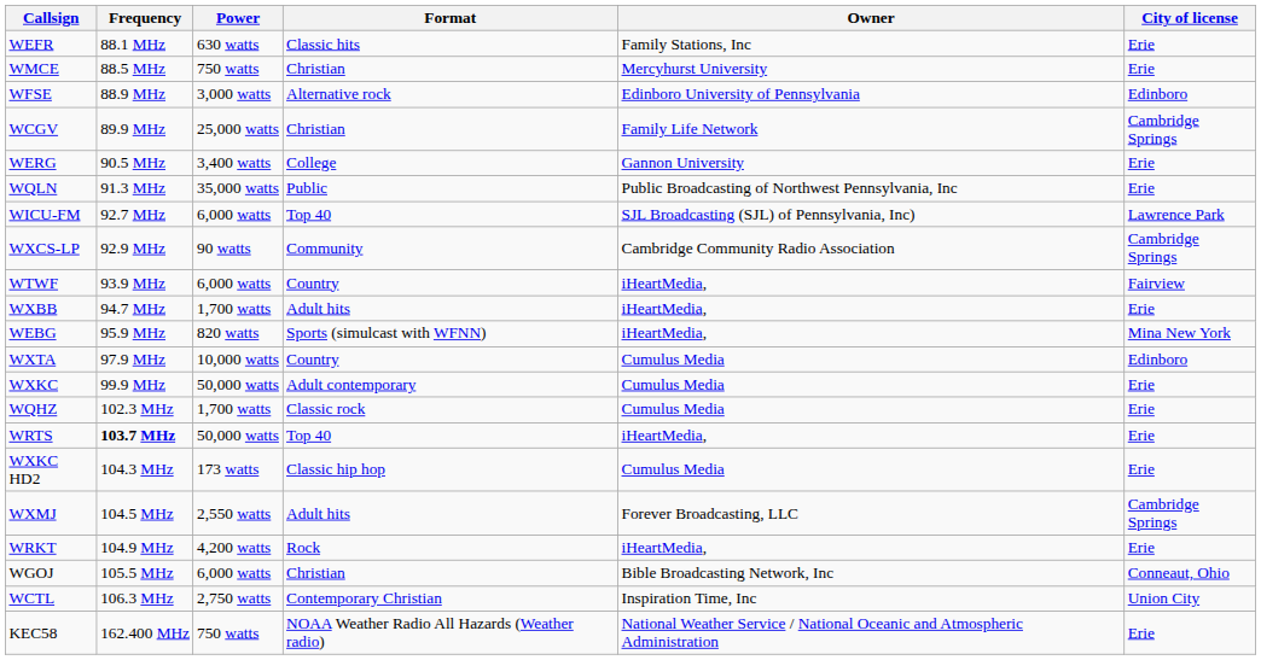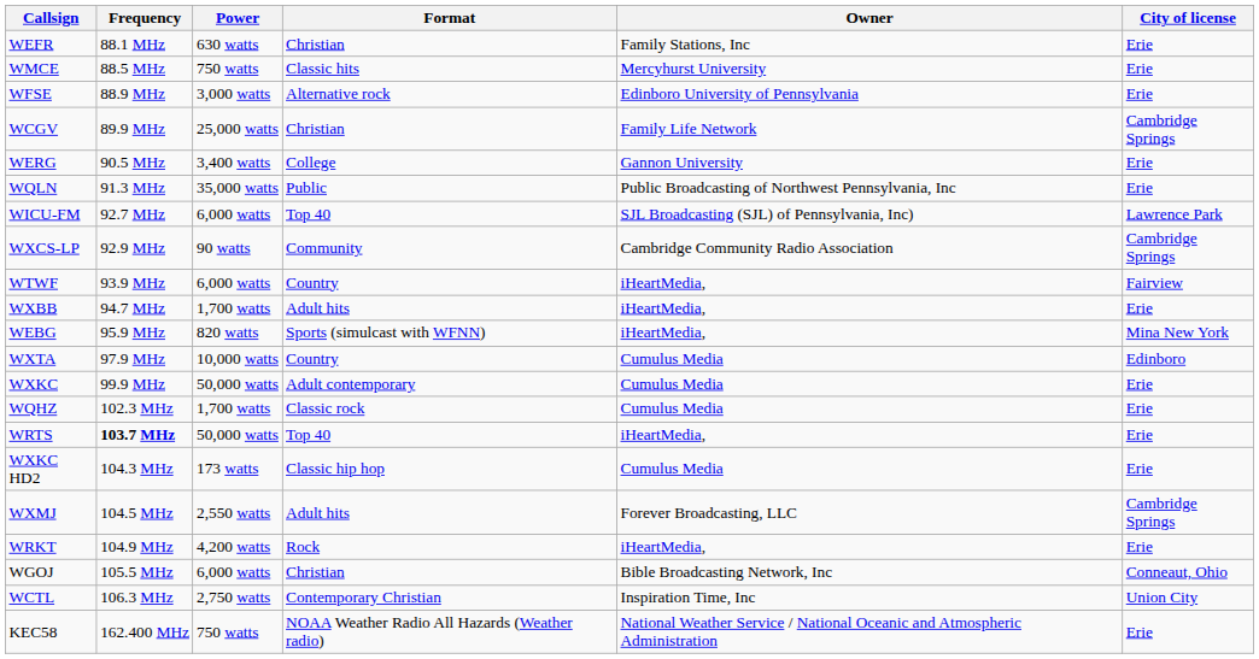WEFR | Format: Classic hits -> Christian
WMCE | Format: Christian -> Classic hits
WFSE | City of license: Edinboro -> Erie
